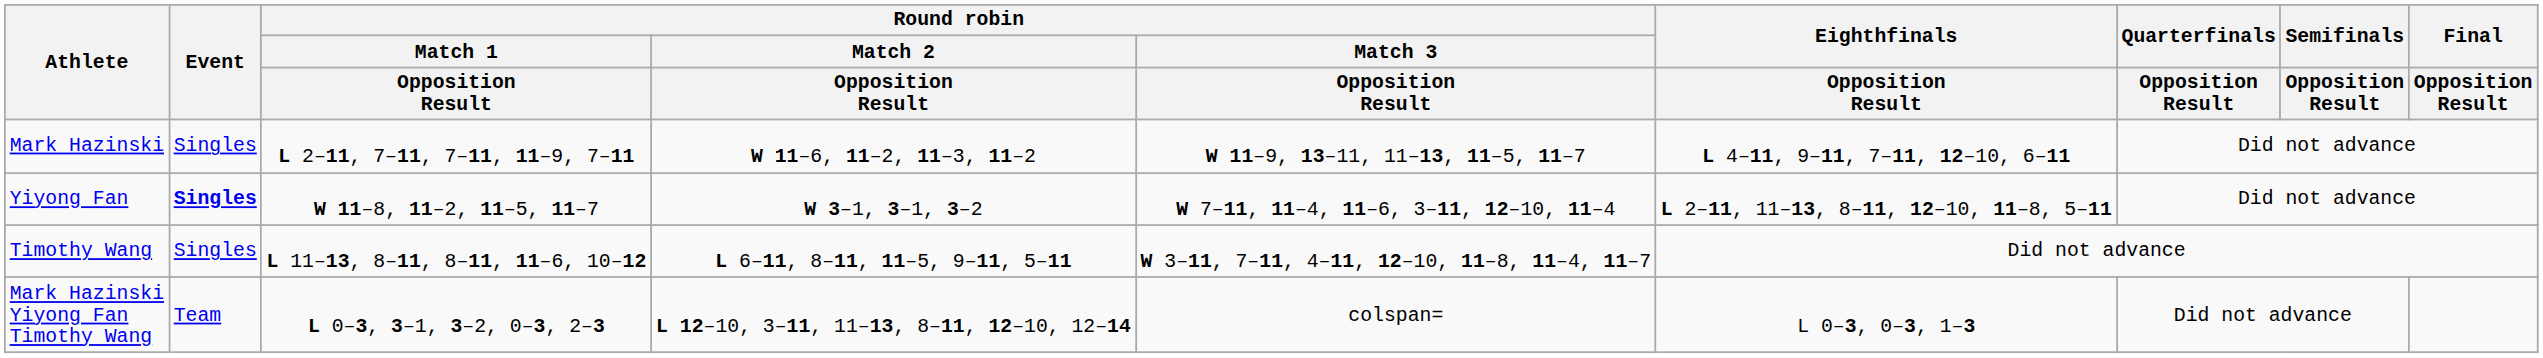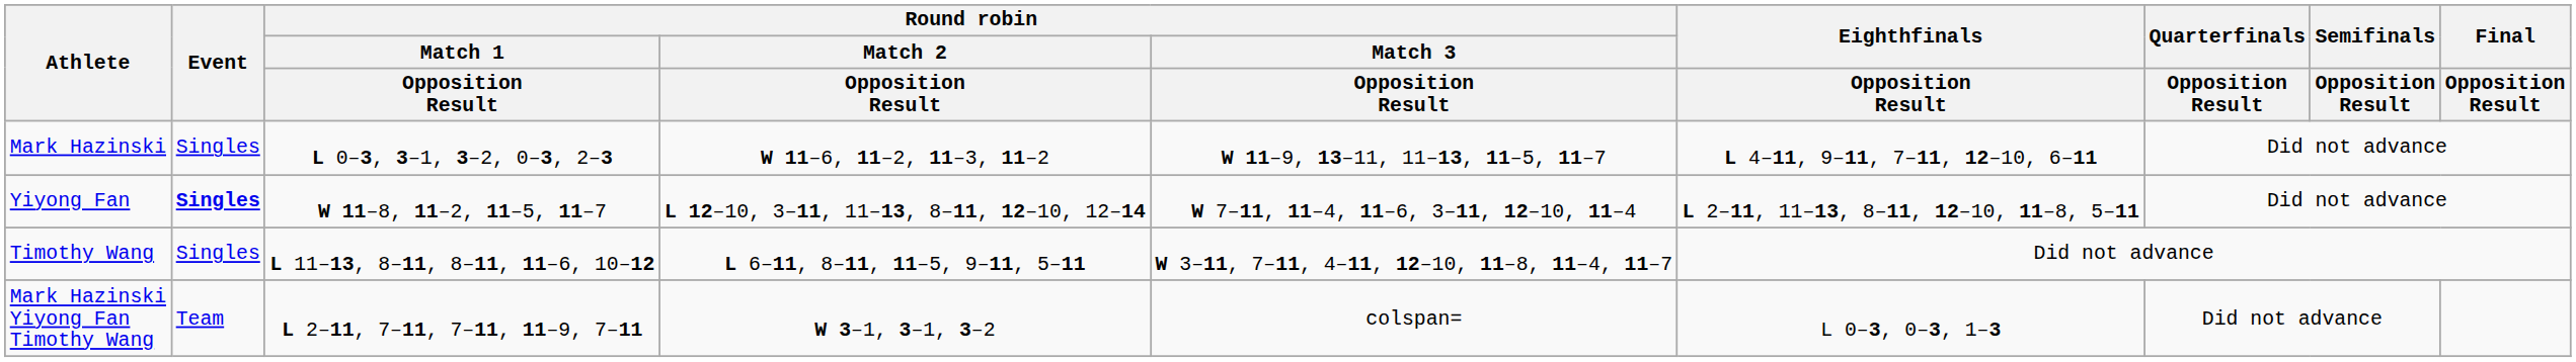Mark Hazinski | Round robin / Match 1 / Opposition Result: L 2–11, 7–11, 7–11, 11–9, 7–11 -> L 0–3, 3–1, 3–2, 0–3, 2–3
Yiyong Fan | Round robin / Match 2 / Opposition Result: W 3–1, 3–1, 3–2 -> L 12–10, 3–11, 11–13, 8–11, 12–10, 12–14
Mark Hazinski Yiyong Fan Timothy Wang | Round robin / Match 1 / Opposition Result: L 0–3, 3–1, 3–2, 0–3, 2–3 -> L 2–11, 7–11, 7–11, 11–9, 7–11
Mark Hazinski Yiyong Fan Timothy Wang | Round robin / Match 2 / Opposition Result: L 12–10, 3–11, 11–13, 8–11, 12–10, 12–14 -> W 3–1, 3–1, 3–2
